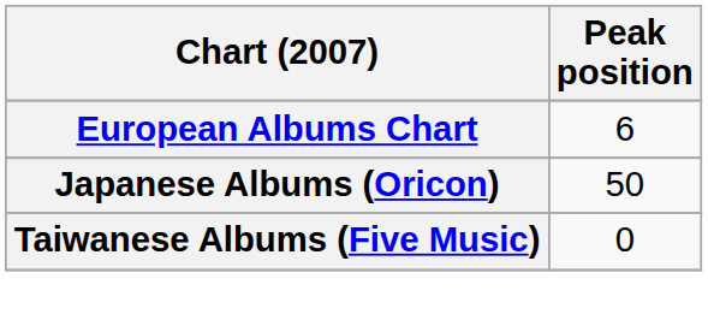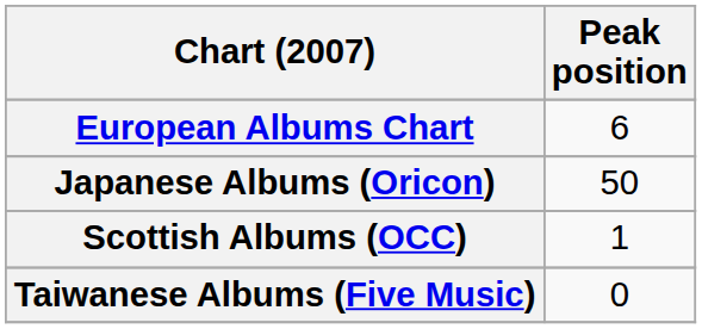+ row: Scottish Albums (OCC) | 1
